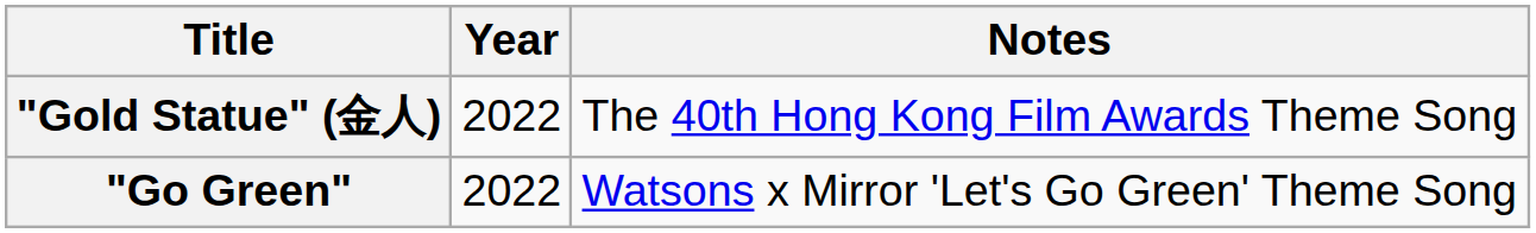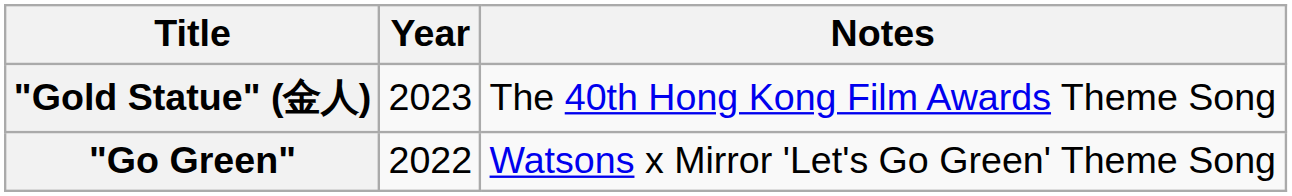"Gold Statue" (金人) | Year: 2022 -> 2023
